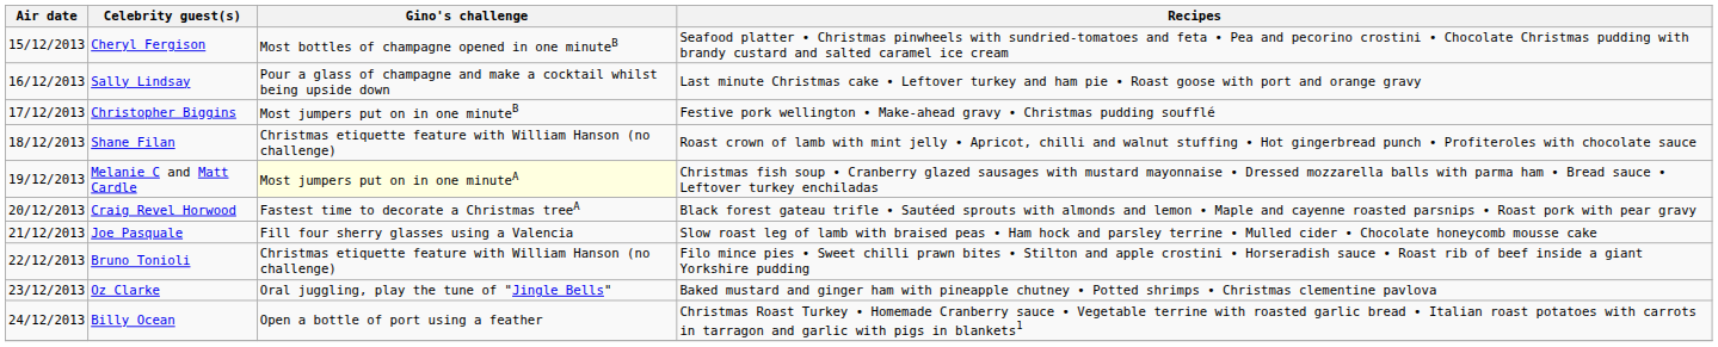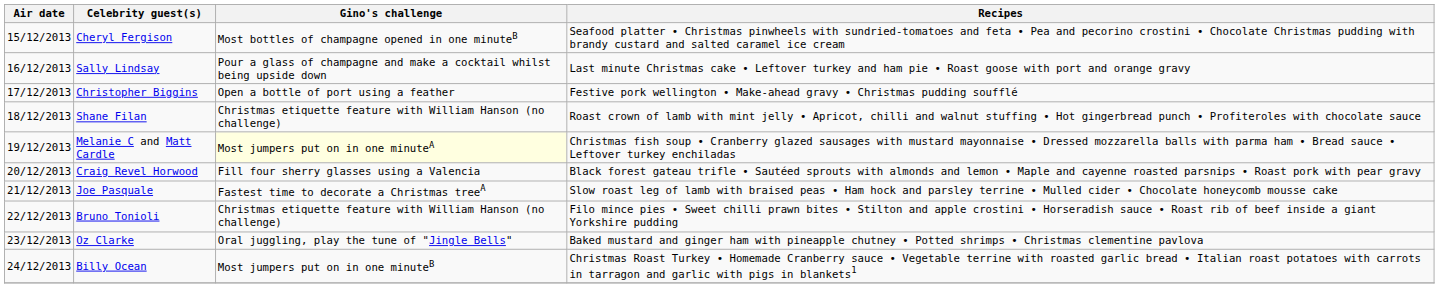Christopher Biggins | Gino's challenge: Most jumpers put on in one minuteB -> Open a bottle of port using a feather
Craig Revel Horwood | Gino's challenge: Fastest time to decorate a Christmas treeA -> Fill four sherry glasses using a Valencia
Joe Pasquale | Gino's challenge: Fill four sherry glasses using a Valencia -> Fastest time to decorate a Christmas treeA
Billy Ocean | Gino's challenge: Open a bottle of port using a feather -> Most jumpers put on in one minuteB
